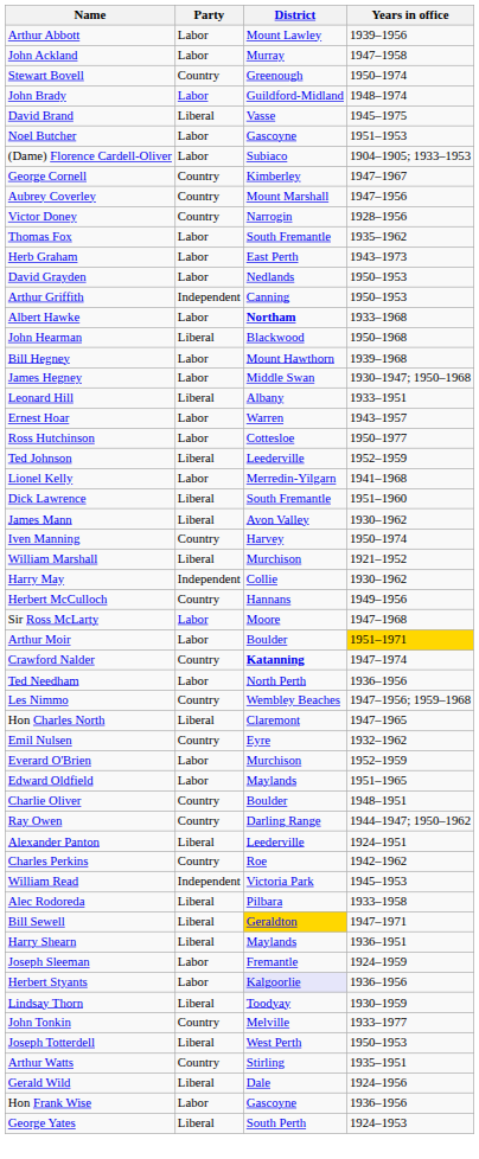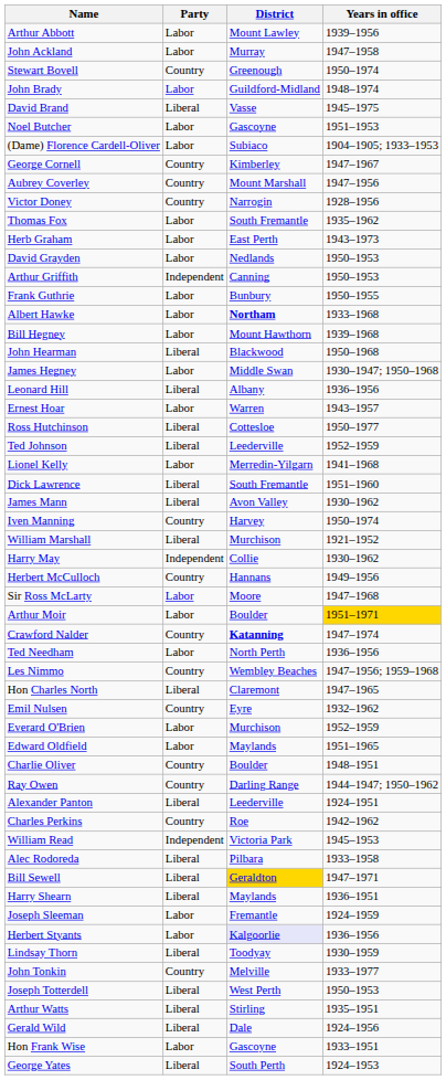+ row: Frank Guthrie | Labor | Bunbury | 1950–1955
rows swapped: John Hearman <-> Bill Hegney
Leonard Hill | Years in office: 1933–1951 -> 1936–1956
Ross Hutchinson | Party: Labor -> Liberal
Arthur Watts | Party: Country -> Liberal
Hon Frank Wise | Years in office: 1936–1956 -> 1933–1951
